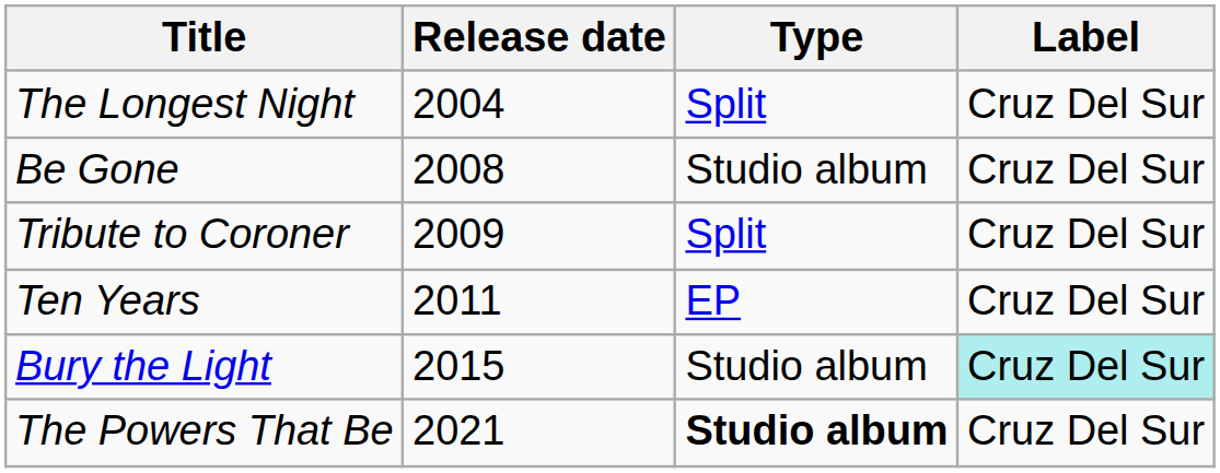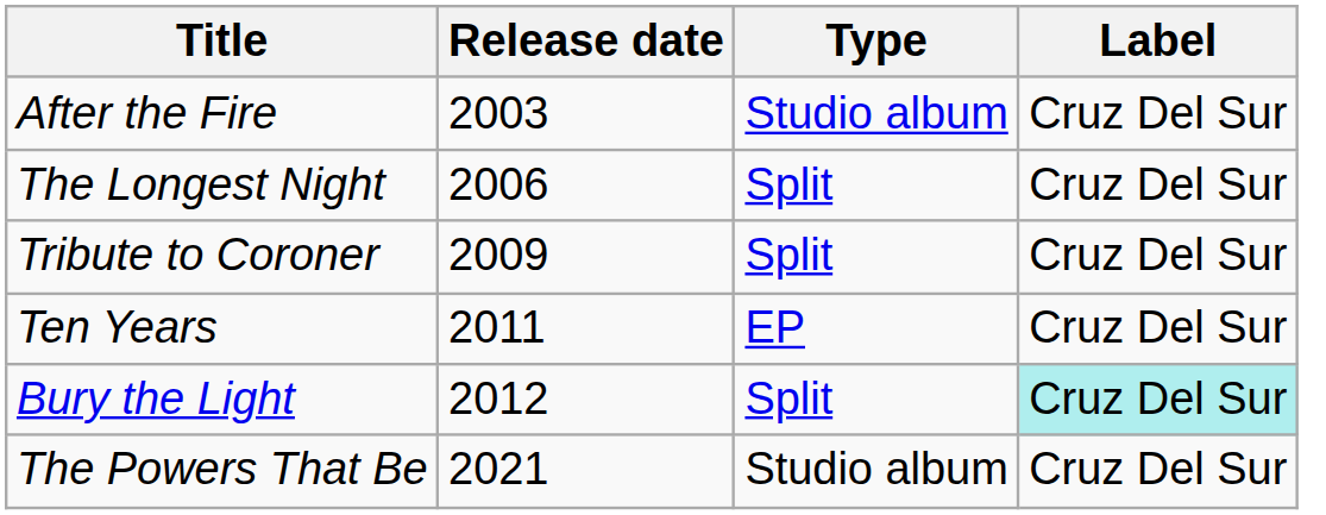+ row: After the Fire | 2003 | Studio album | Cruz Del Sur
The Longest Night | Release date: 2004 -> 2006
- row: Be Gone | 2008 | Studio album | Cruz Del Sur
Bury the Light | Release date: 2015 -> 2012
Bury the Light | Type: Studio album -> Split
The Powers That Be | Type: bold -> normal
